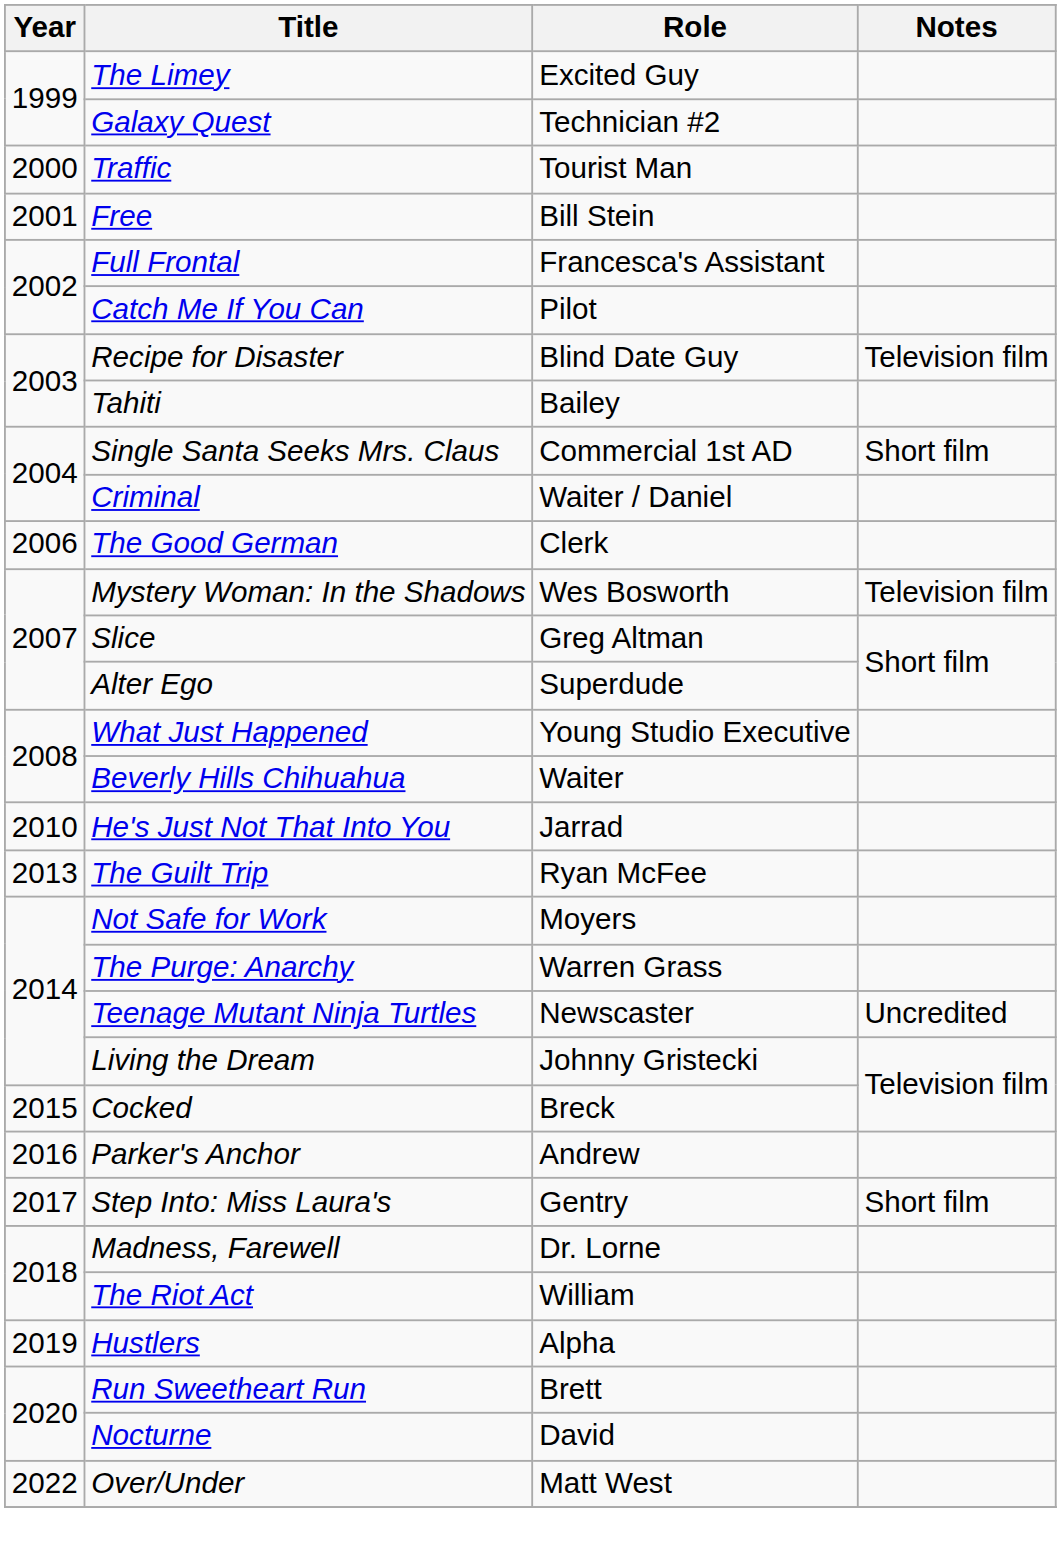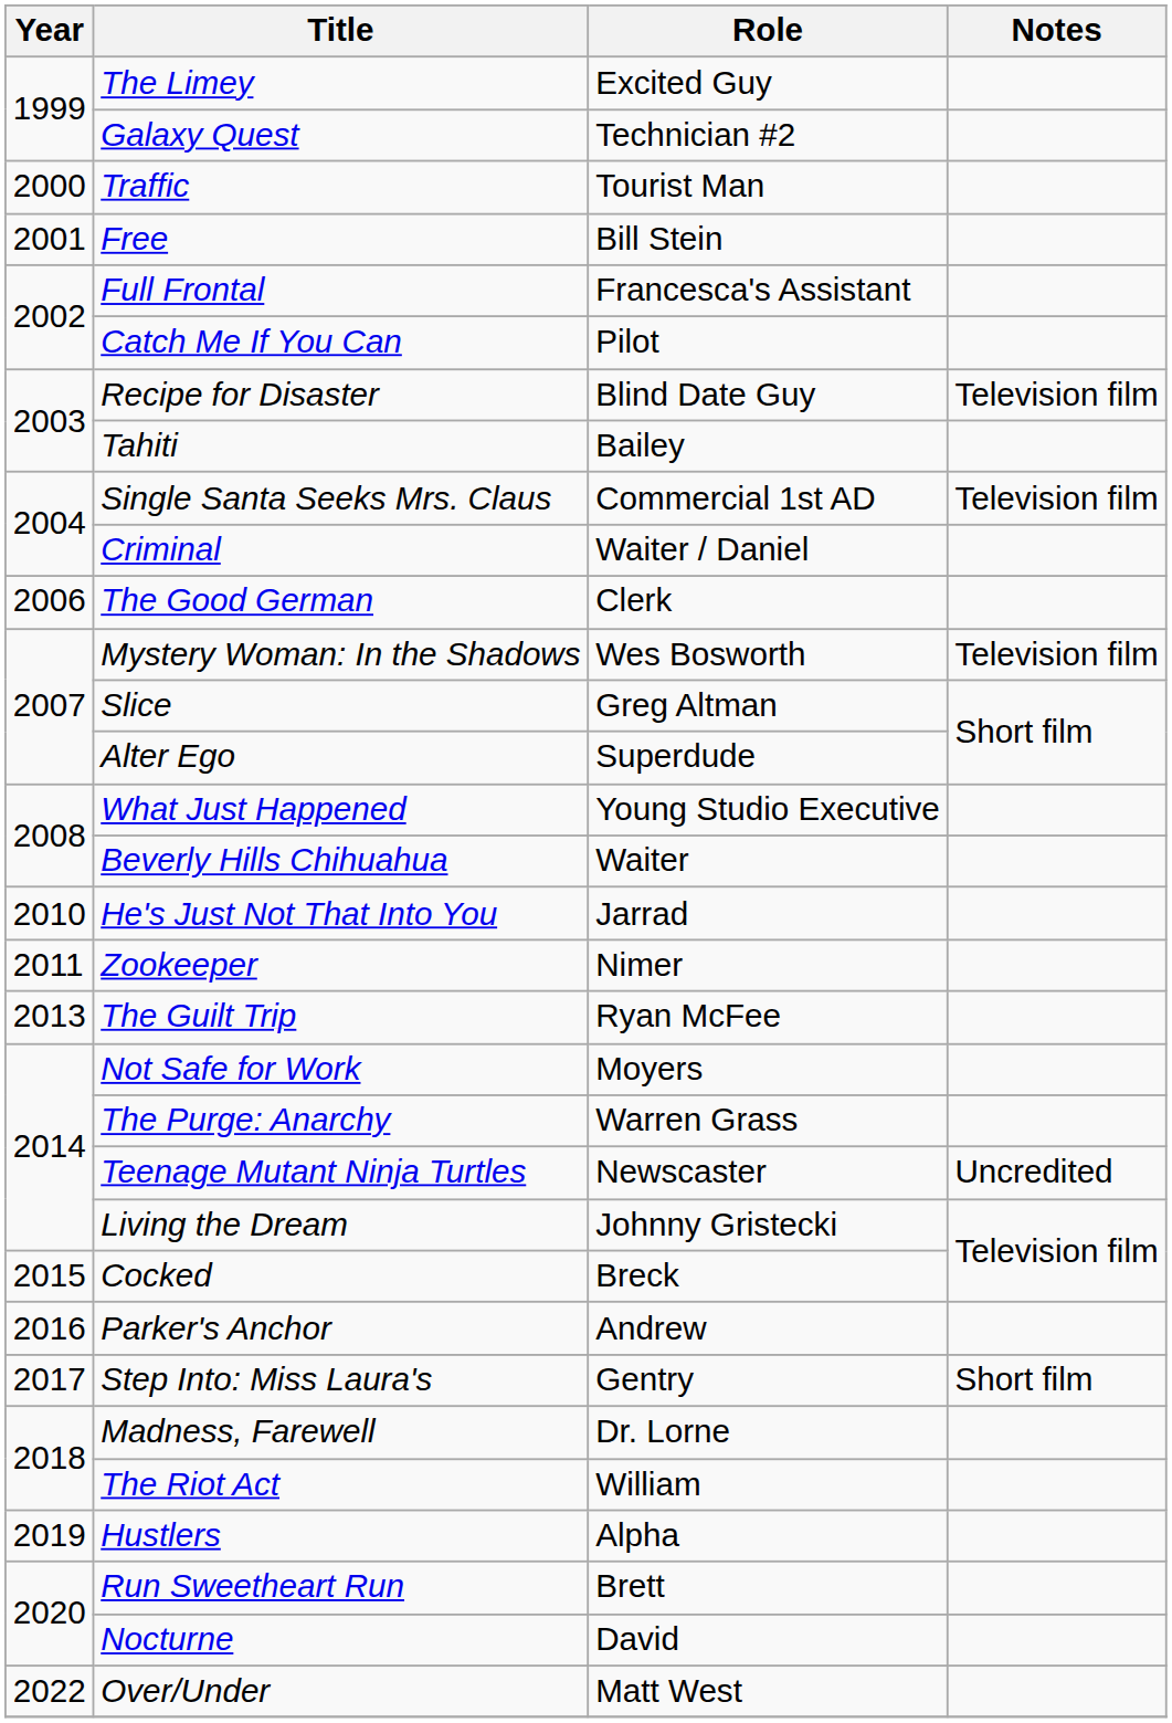Single Santa Seeks Mrs. Claus | Notes: Short film -> Television film
+ row: 2011 | Zookeeper | Nimer
